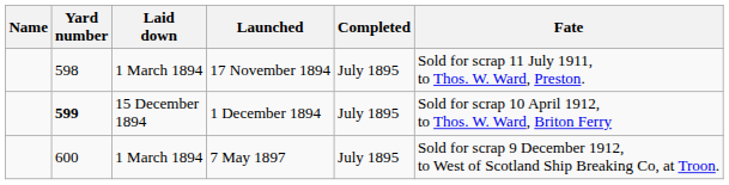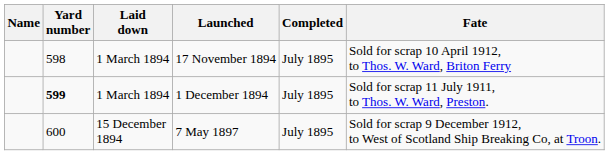17 November 1894 | Fate: Sold for scrap 11 July 1911, to Thos. W. Ward, Preston. -> Sold for scrap 10 April 1912, to Thos. W. Ward, Briton Ferry
1 December 1894 | Laid down: 15 December 1894 -> 1 March 1894
1 December 1894 | Fate: Sold for scrap 10 April 1912, to Thos. W. Ward, Briton Ferry -> Sold for scrap 11 July 1911, to Thos. W. Ward, Preston.
7 May 1897 | Laid down: 1 March 1894 -> 15 December 1894
